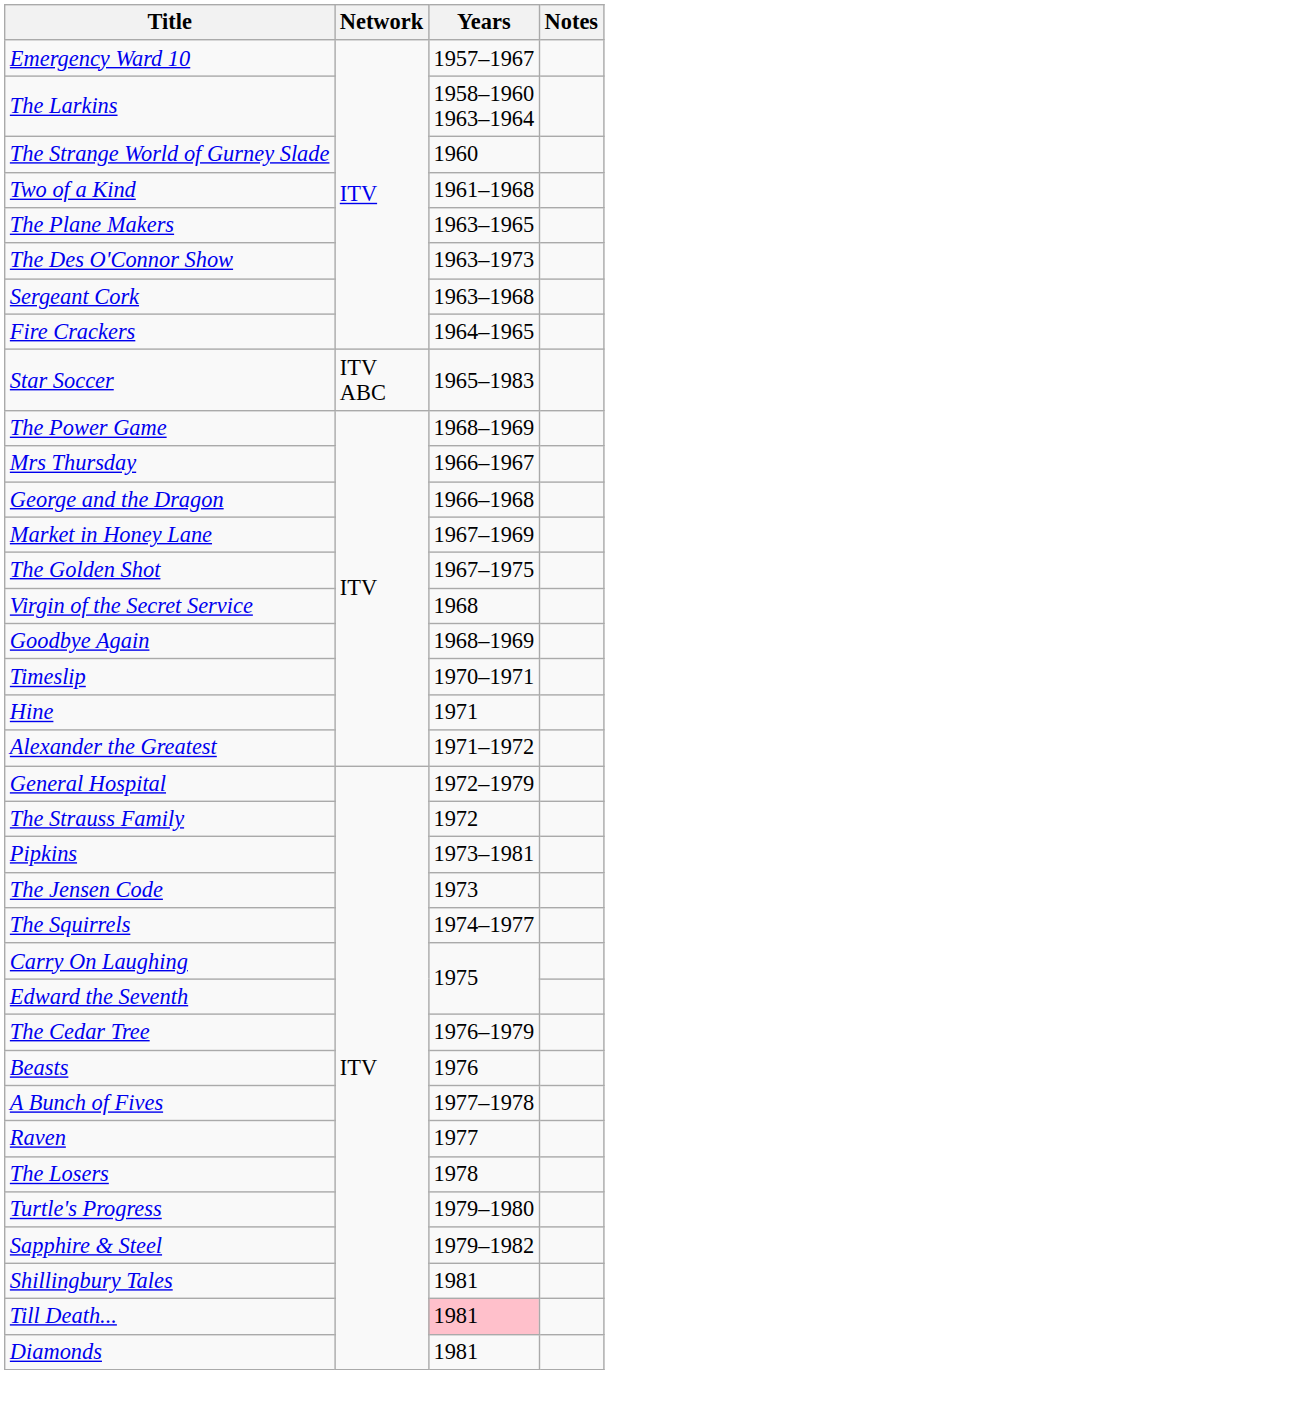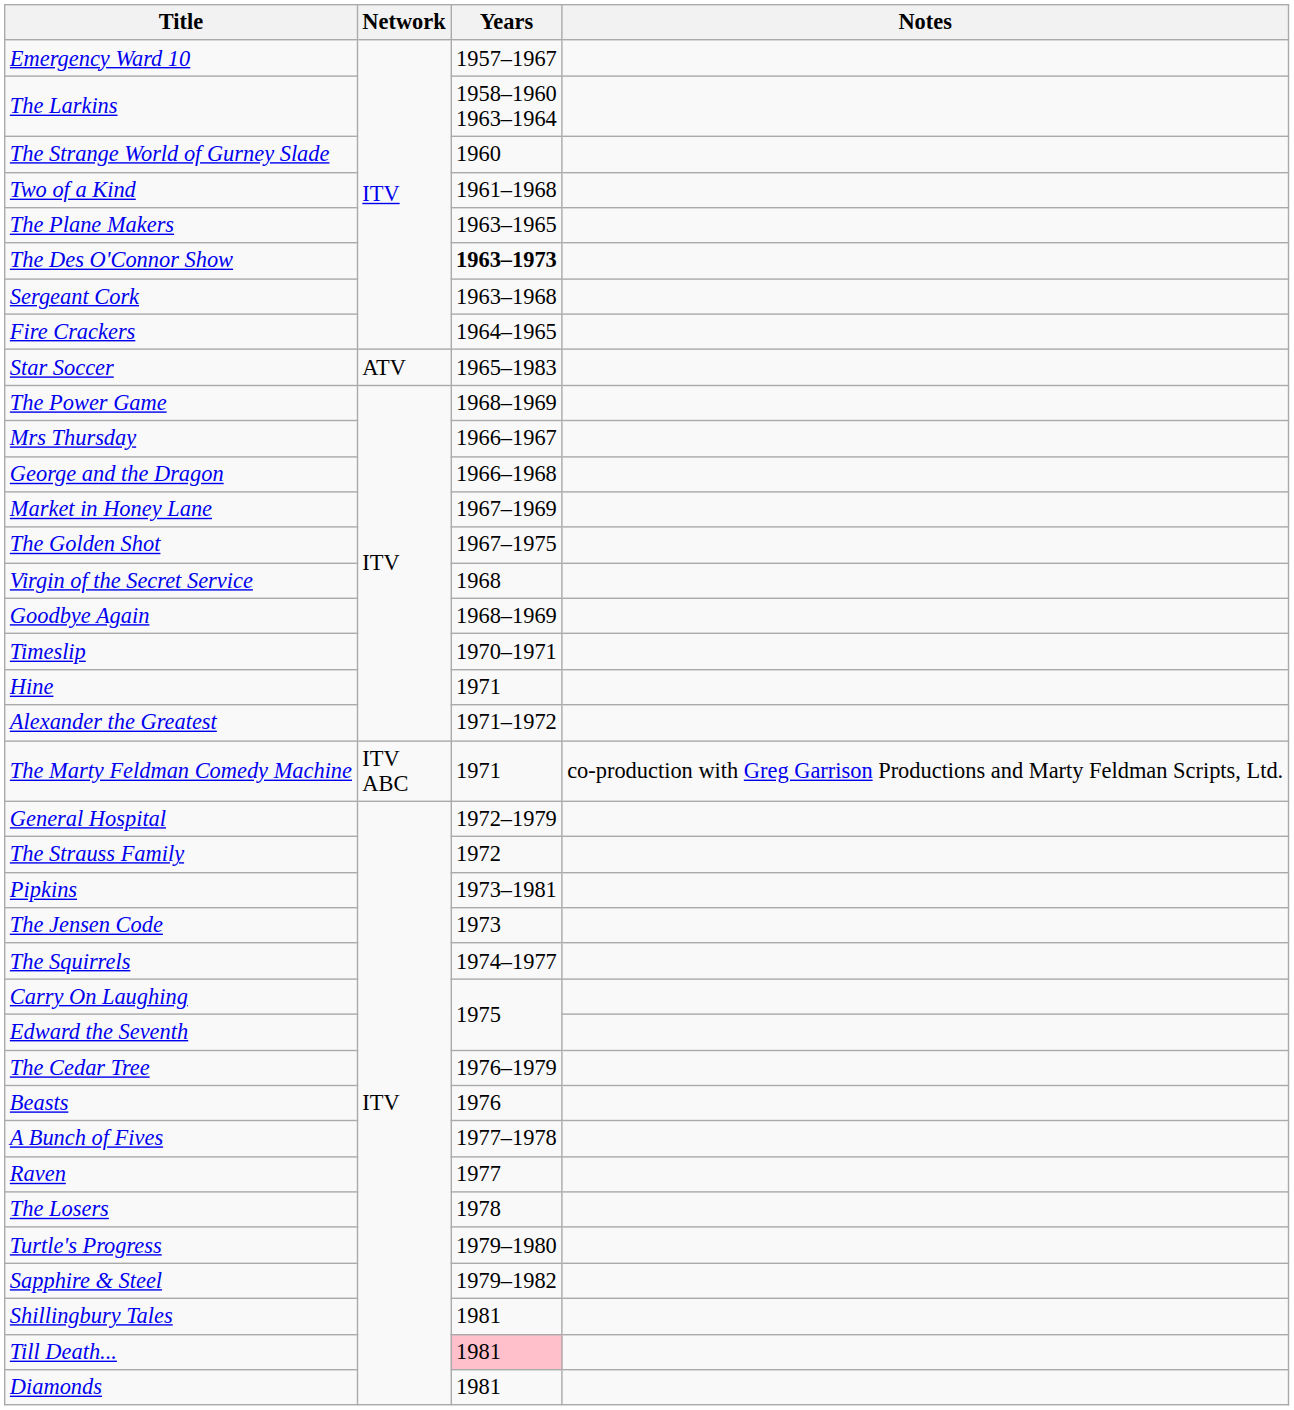The Des O'Connor Show | Years: normal -> bold
Star Soccer | Network: ITV ABC -> ATV
+ row: The Marty Feldman Comedy Machine | ITV ABC | 1971 | co-production with Greg Garrison Productions and Marty Feldman Scripts, Ltd.
